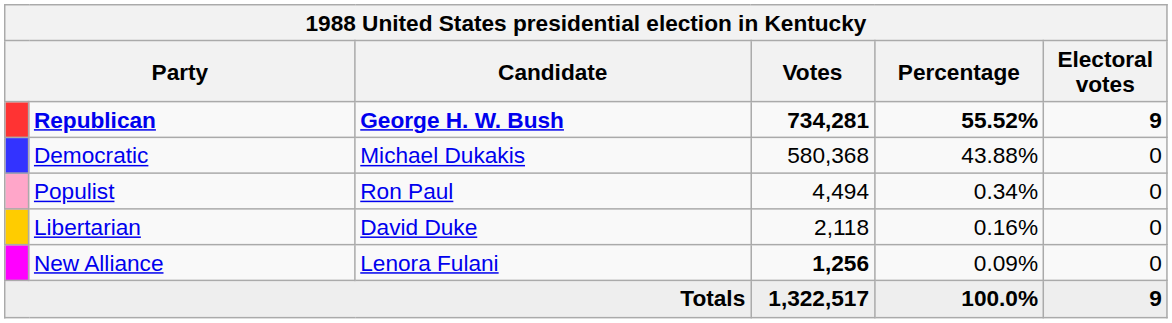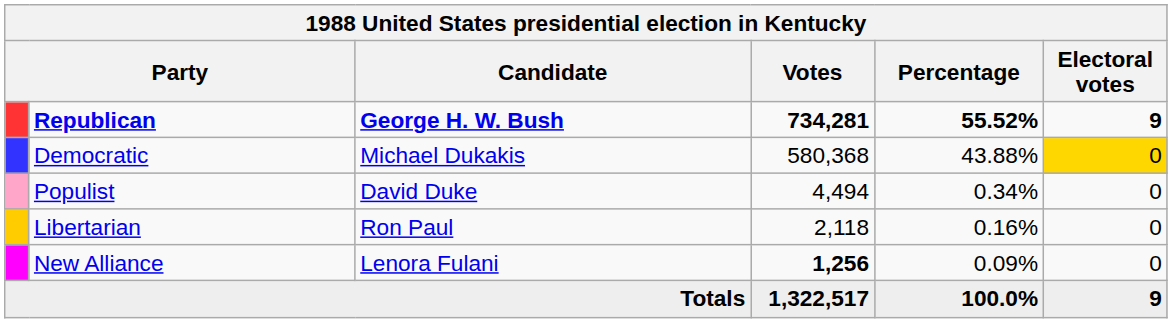Democratic | Electoral votes: no background -> gold background
Populist | Candidate: Ron Paul -> David Duke
Libertarian | Candidate: David Duke -> Ron Paul
